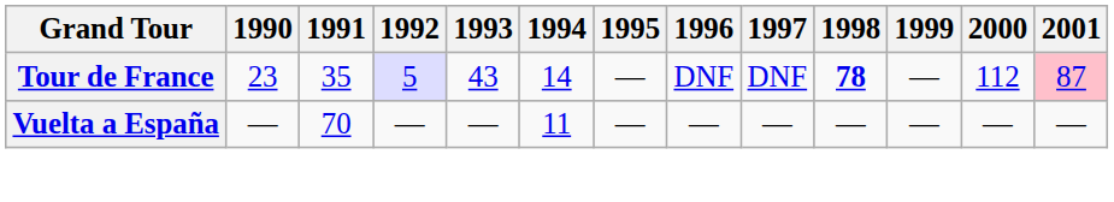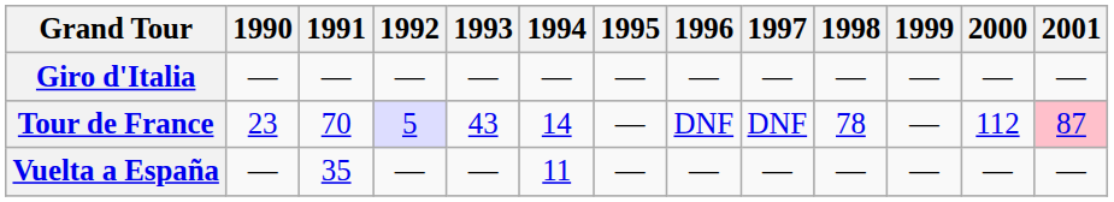+ row: Giro d'Italia | — | — | — | — | — | — | — | — | — | — | — | —
Tour de France | 1991: 35 -> 70
Tour de France | 1998: bold -> normal
Vuelta a España | 1991: 70 -> 35
